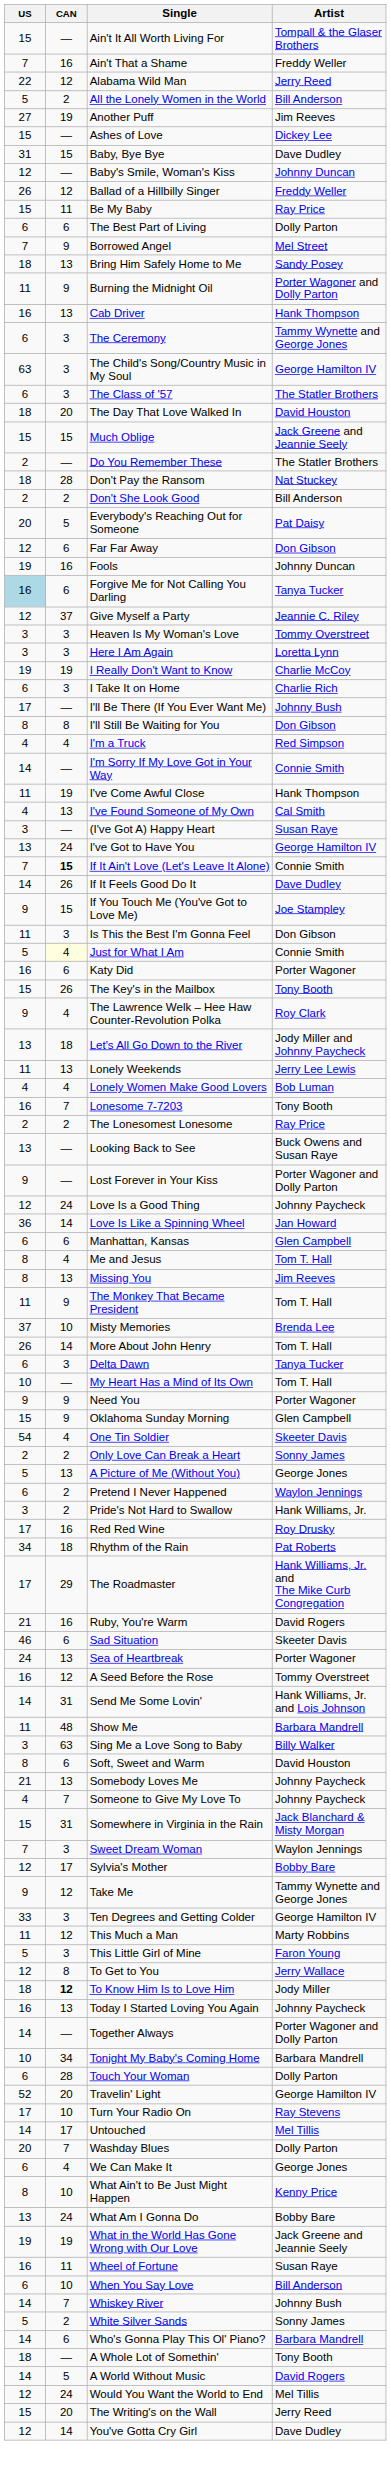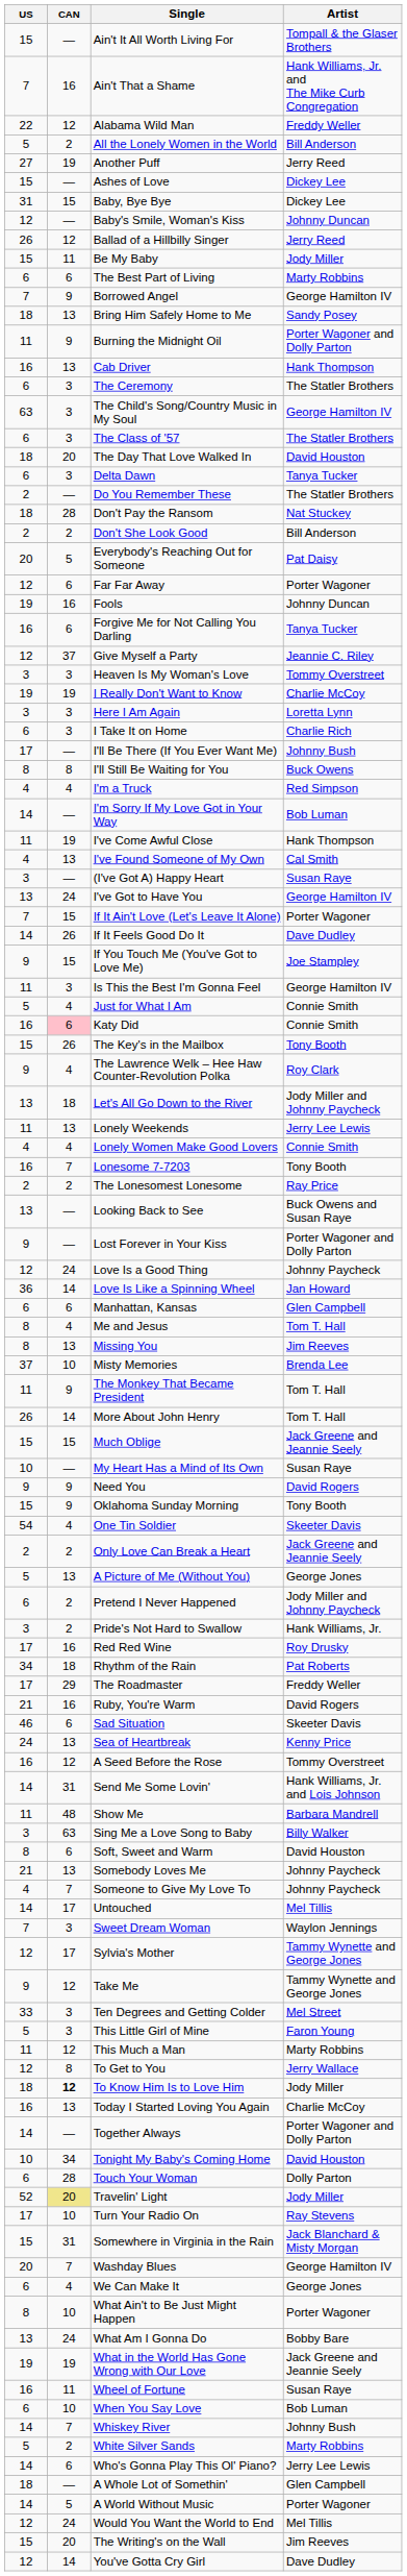Ain't That a Shame | Artist: Freddy Weller -> Hank Williams, Jr. and The Mike Curb Congregation
Alabama Wild Man | Artist: Jerry Reed -> Freddy Weller
Another Puff | Artist: Jim Reeves -> Jerry Reed
Baby, Bye Bye | Artist: Dave Dudley -> Dickey Lee
Ballad of a Hillbilly Singer | Artist: Freddy Weller -> Jerry Reed
Be My Baby | Artist: Ray Price -> Jody Miller
The Best Part of Living | Artist: Dolly Parton -> Marty Robbins
Borrowed Angel | Artist: Mel Street -> George Hamilton IV
The Ceremony | Artist: Tammy Wynette and George Jones -> The Statler Brothers
rows swapped: Delta Dawn <-> Much Oblige
Far Far Away | Artist: Don Gibson -> Porter Wagoner
Forgive Me for Not Calling You Darling | US: lightblue background -> no background
rows swapped: Here I Am Again <-> I Really Don't Want to Know
I'll Still Be Waiting for You | Artist: Don Gibson -> Buck Owens
I'm Sorry If My Love Got in Your Way | Artist: Connie Smith -> Bob Luman
If It Ain't Love (Let's Leave It Alone) | CAN: bold -> normal
If It Ain't Love (Let's Leave It Alone) | Artist: Connie Smith -> Porter Wagoner
Is This the Best I'm Gonna Feel | Artist: Don Gibson -> George Hamilton IV
Just for What I Am | CAN: lightyellow background -> no background
Katy Did | CAN: no background -> pink background
Katy Did | Artist: Porter Wagoner -> Connie Smith
Lonely Women Make Good Lovers | Artist: Bob Luman -> Connie Smith
rows swapped: Misty Memories <-> The Monkey That Became President
My Heart Has a Mind of Its Own | Artist: Tom T. Hall -> Susan Raye
Need You | Artist: Porter Wagoner -> David Rogers
Oklahoma Sunday Morning | Artist: Glen Campbell -> Tony Booth
Only Love Can Break a Heart | Artist: Sonny James -> Jack Greene and Jeannie Seely
Pretend I Never Happened | Artist: Waylon Jennings -> Jody Miller and Johnny Paycheck
The Roadmaster | Artist: Hank Williams, Jr. and The Mike Curb Congregation -> Freddy Weller
Sea of Heartbreak | Artist: Porter Wagoner -> Kenny Price
rows swapped: Somewhere in Virginia in the Rain <-> Untouched
Sylvia's Mother | Artist: Bobby Bare -> Tammy Wynette and George Jones
Ten Degrees and Getting Colder | Artist: George Hamilton IV -> Mel Street
rows swapped: This Little Girl of Mine <-> This Much a Man
Today I Started Loving You Again | Artist: Johnny Paycheck -> Charlie McCoy
Tonight My Baby's Coming Home | Artist: Barbara Mandrell -> David Houston
Travelin' Light | CAN: no background -> khaki background
Travelin' Light | Artist: George Hamilton IV -> Jody Miller
Washday Blues | Artist: Dolly Parton -> George Hamilton IV
What Ain't to Be Just Might Happen | Artist: Kenny Price -> Porter Wagoner
When You Say Love | Artist: Bill Anderson -> Bob Luman
White Silver Sands | Artist: Sonny James -> Marty Robbins
Who's Gonna Play This Ol' Piano? | Artist: Barbara Mandrell -> Jerry Lee Lewis
A Whole Lot of Somethin' | Artist: Tony Booth -> Glen Campbell
A World Without Music | Artist: David Rogers -> Porter Wagoner
The Writing's on the Wall | Artist: Jerry Reed -> Jim Reeves
